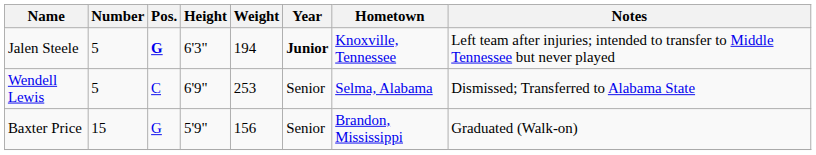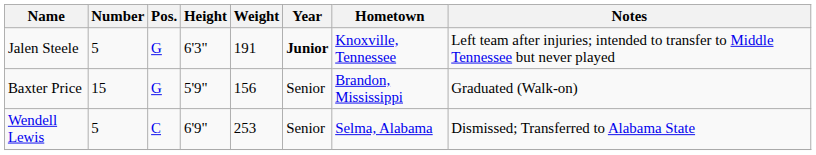Jalen Steele | Pos.: bold -> normal
Jalen Steele | Weight: 194 -> 191
rows swapped: Wendell Lewis <-> Baxter Price
